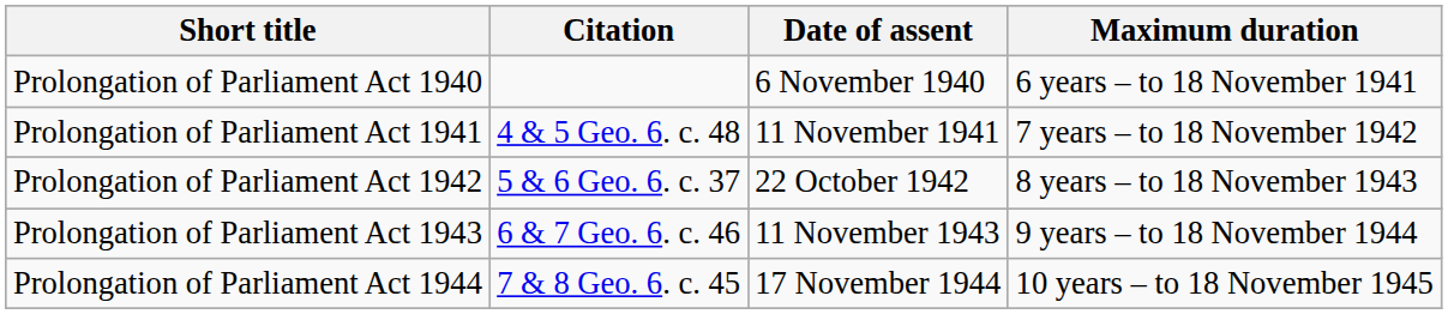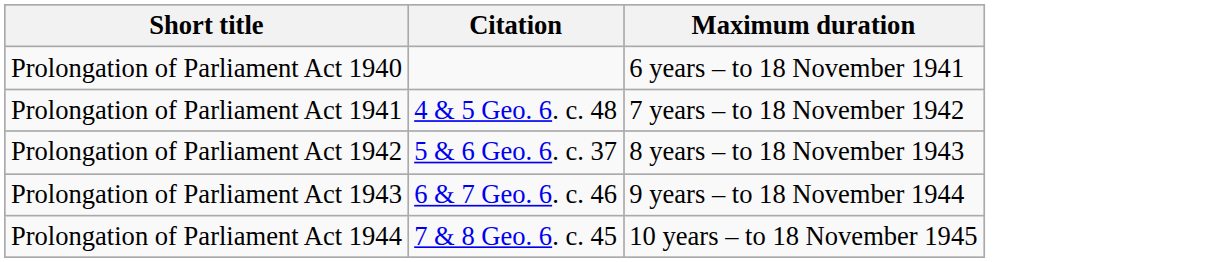- column: Date of assent | 6 November 1940 | 11 November 1941 | 22 October 1942 | 11 November 1943 | 17 November 1944
